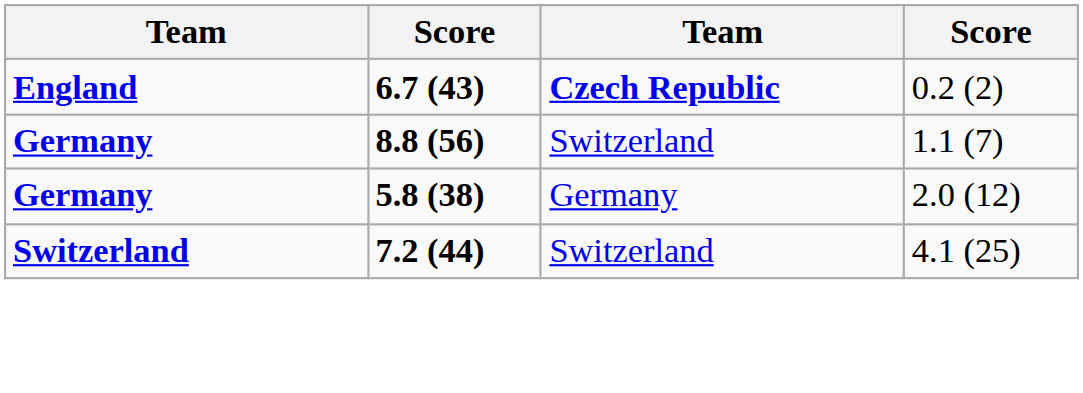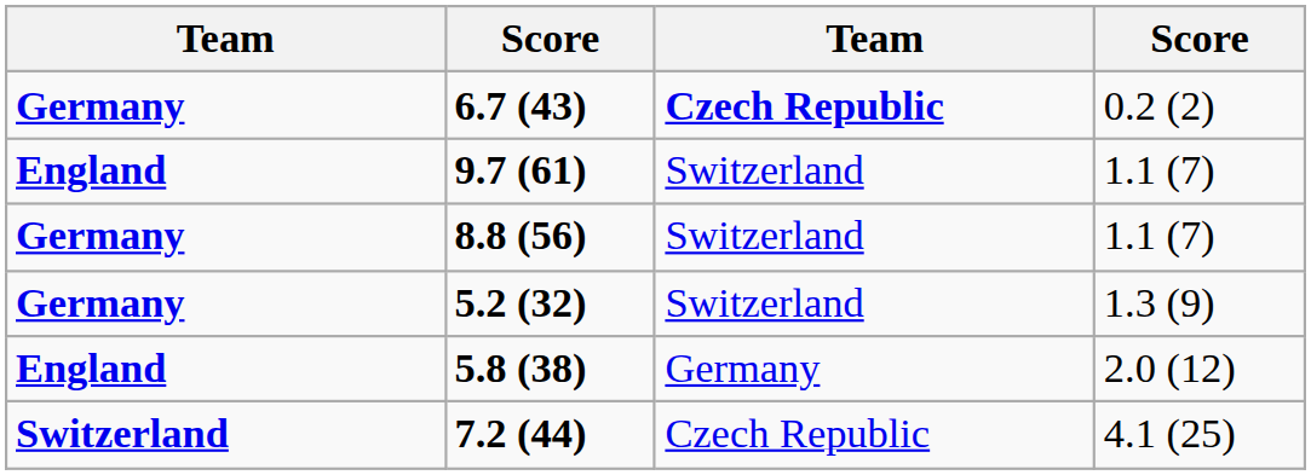6.7 (43) | column 1: England -> Germany
+ row: England | 9.7 (61) | Switzerland | 1.1 (7)
+ row: Germany | 5.2 (32) | Switzerland | 1.3 (9)
5.8 (38) | column 1: Germany -> England
7.2 (44) | column 3: Switzerland -> Czech Republic
